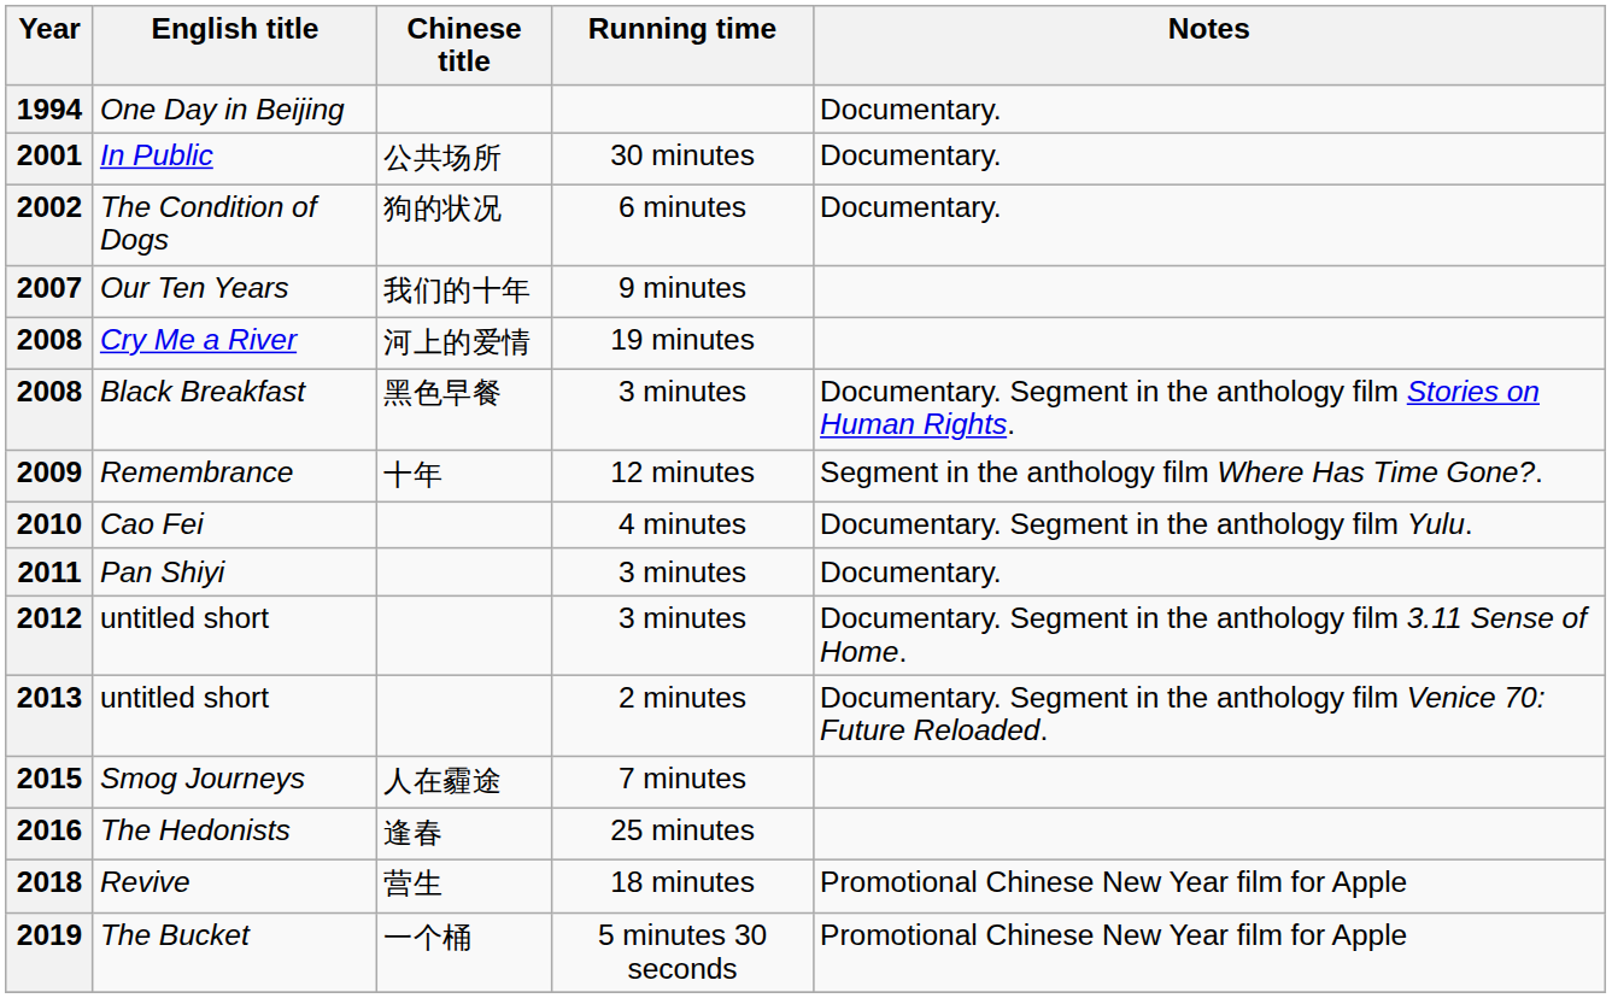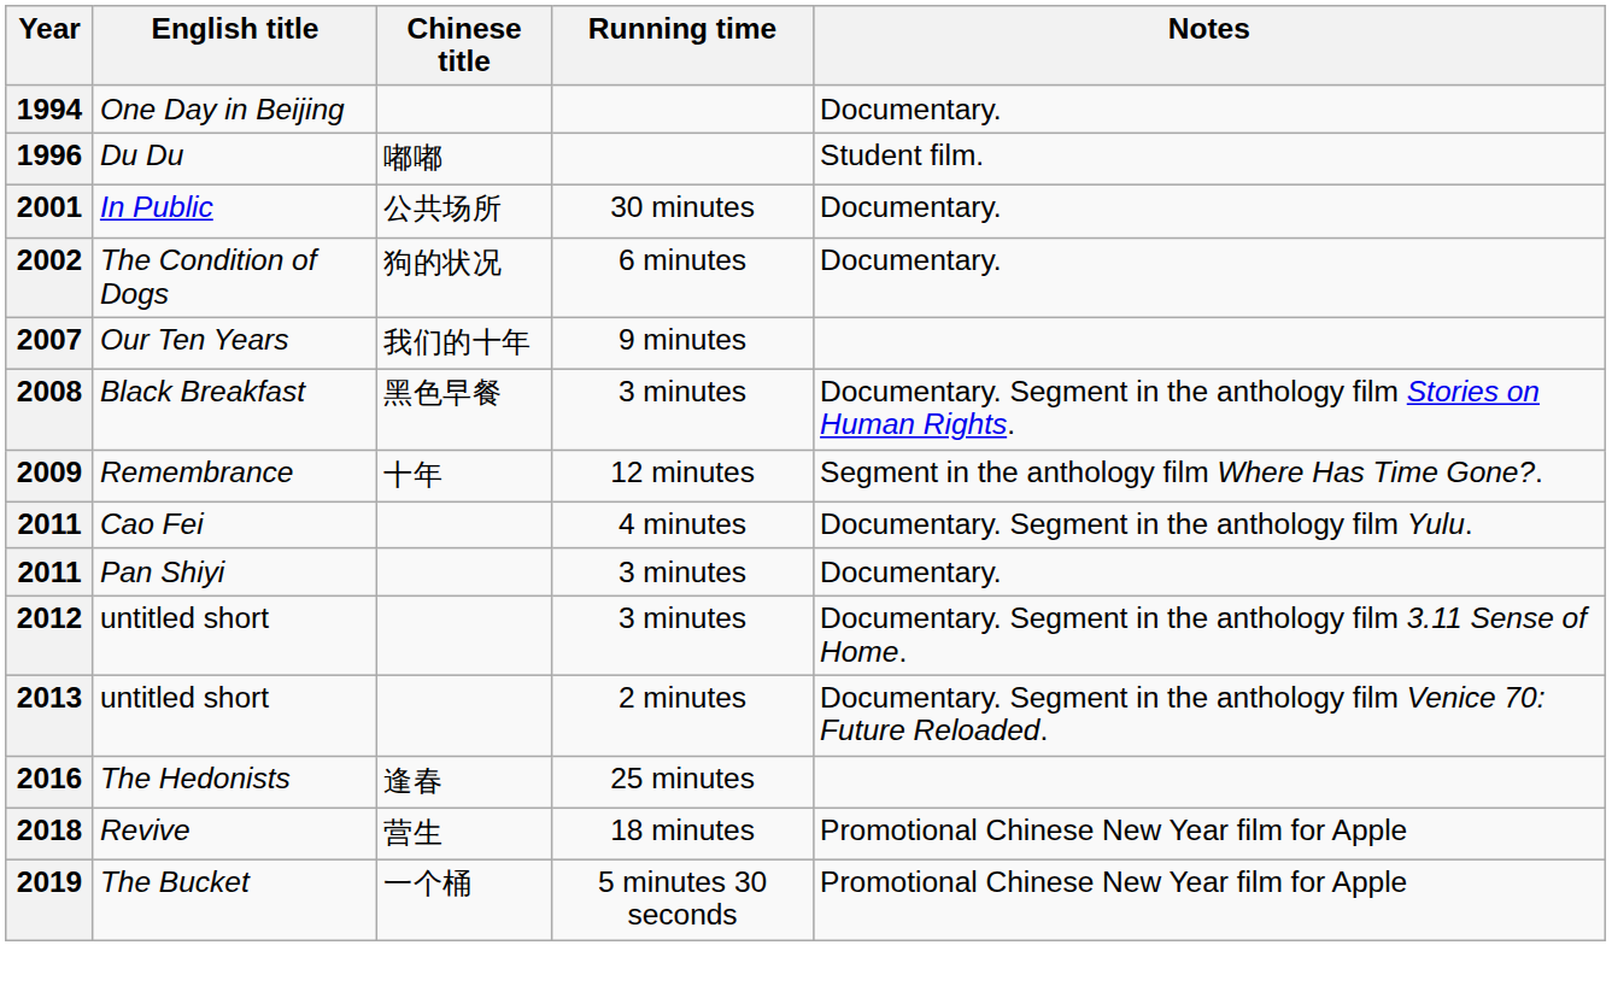+ row: 1996 | Du Du | 嘟嘟 | Student film.
- row: 2008 | Cry Me a River | 河上的爱情 | 19 minutes
Cao Fei | Year: 2010 -> 2011
- row: 2015 | Smog Journeys | 人在霾途 | 7 minutes
